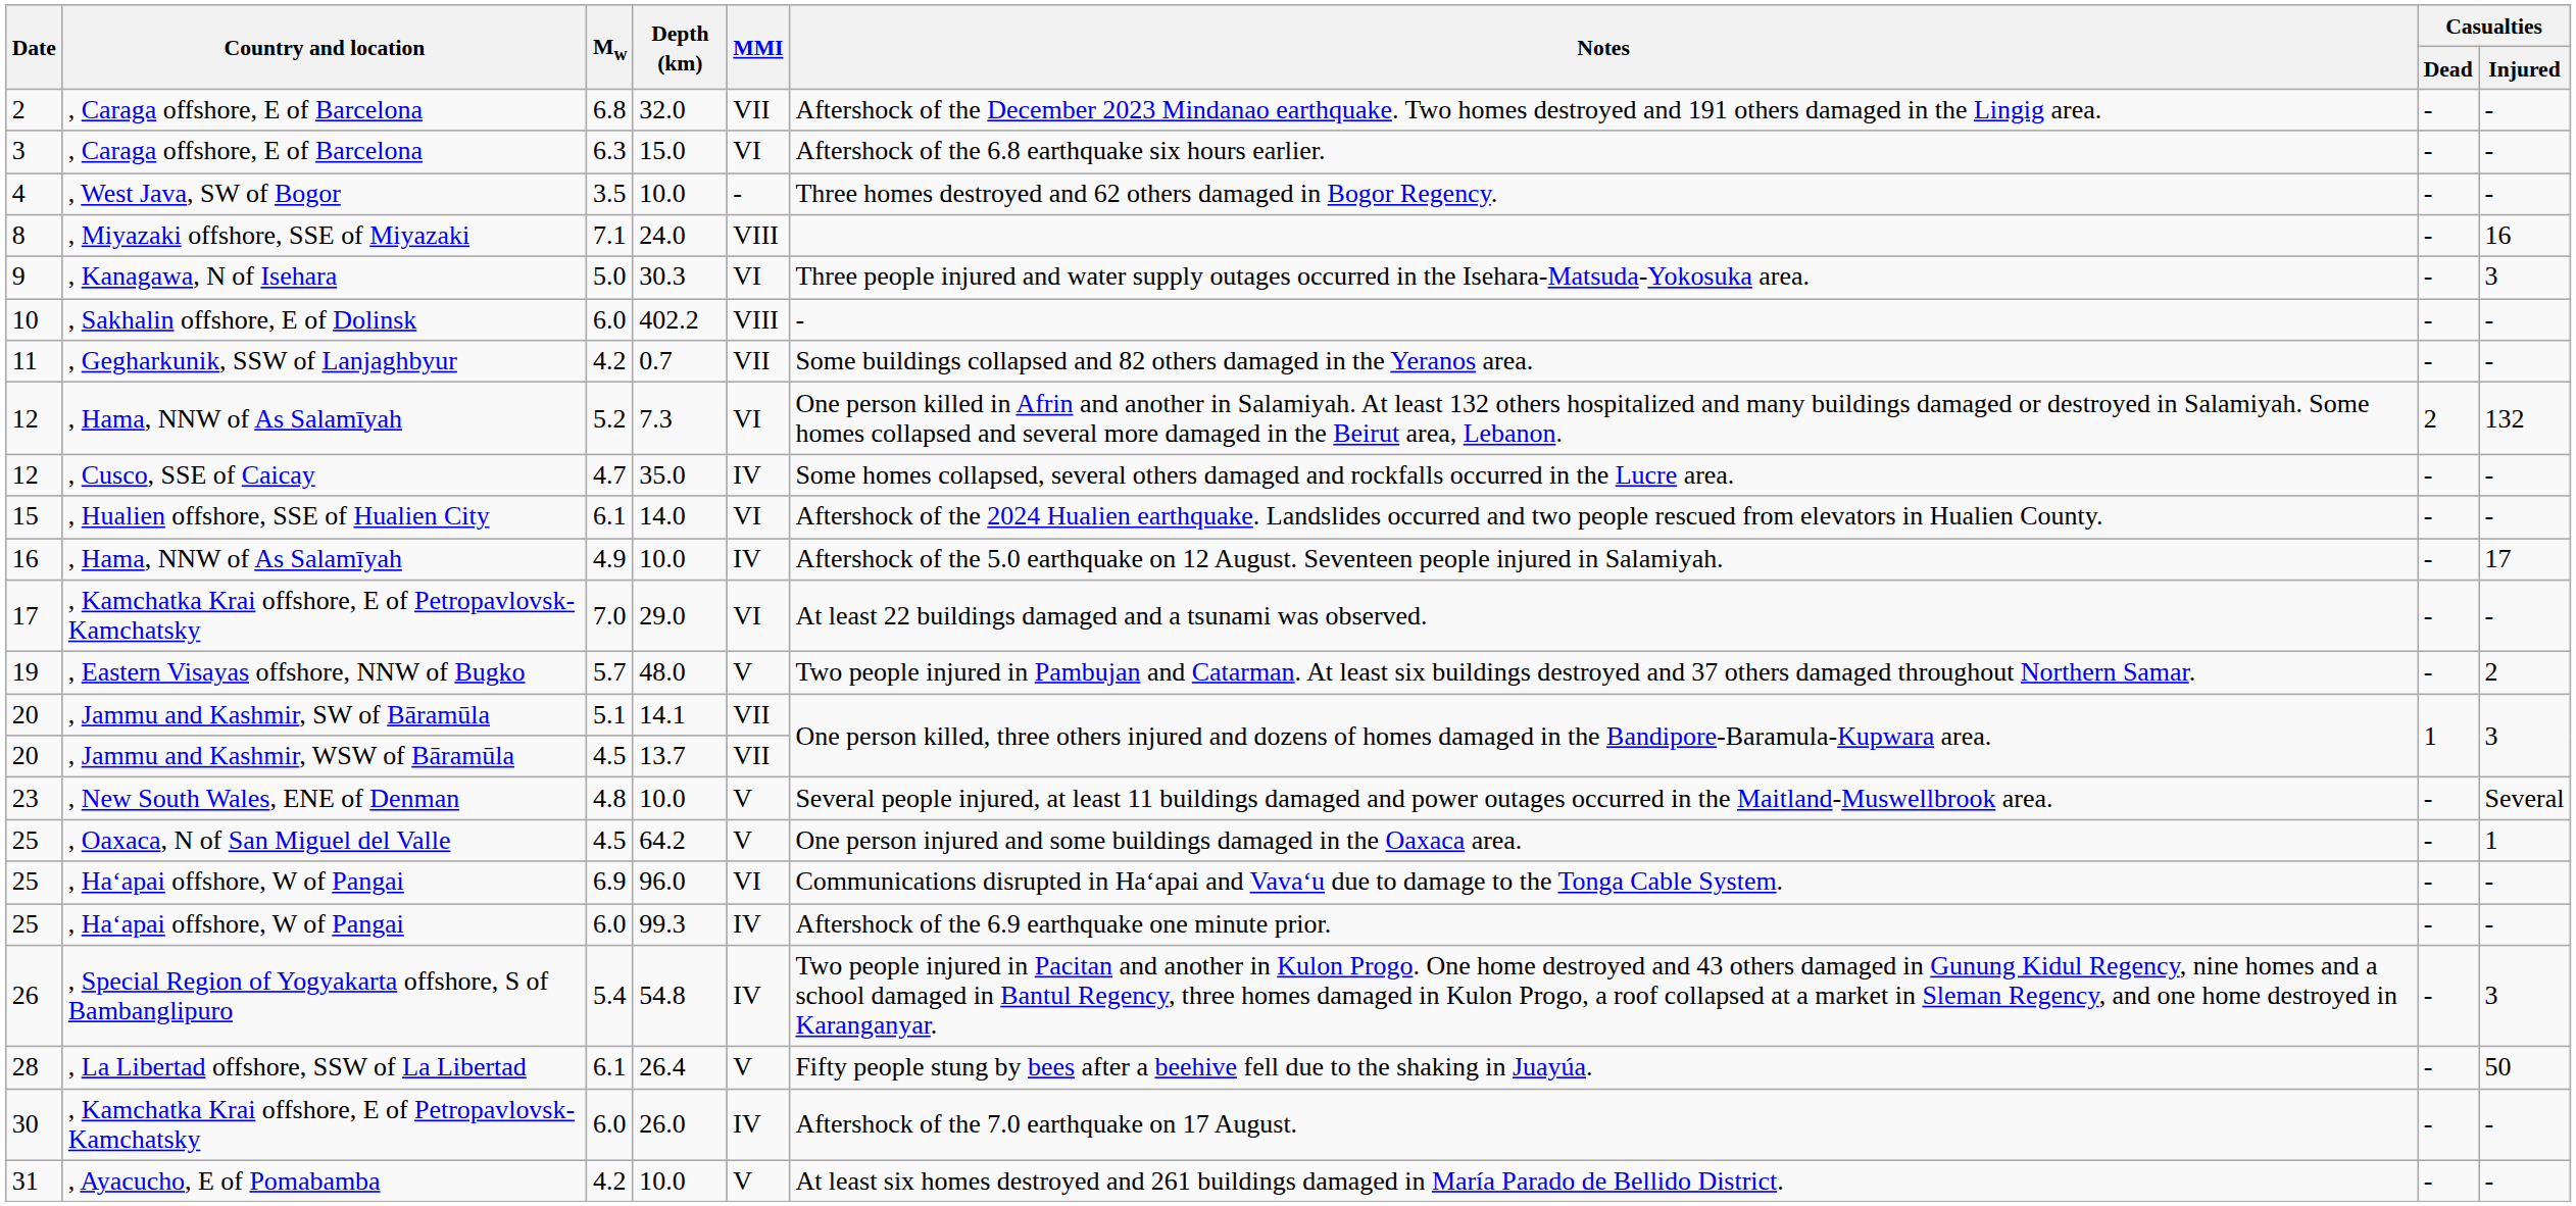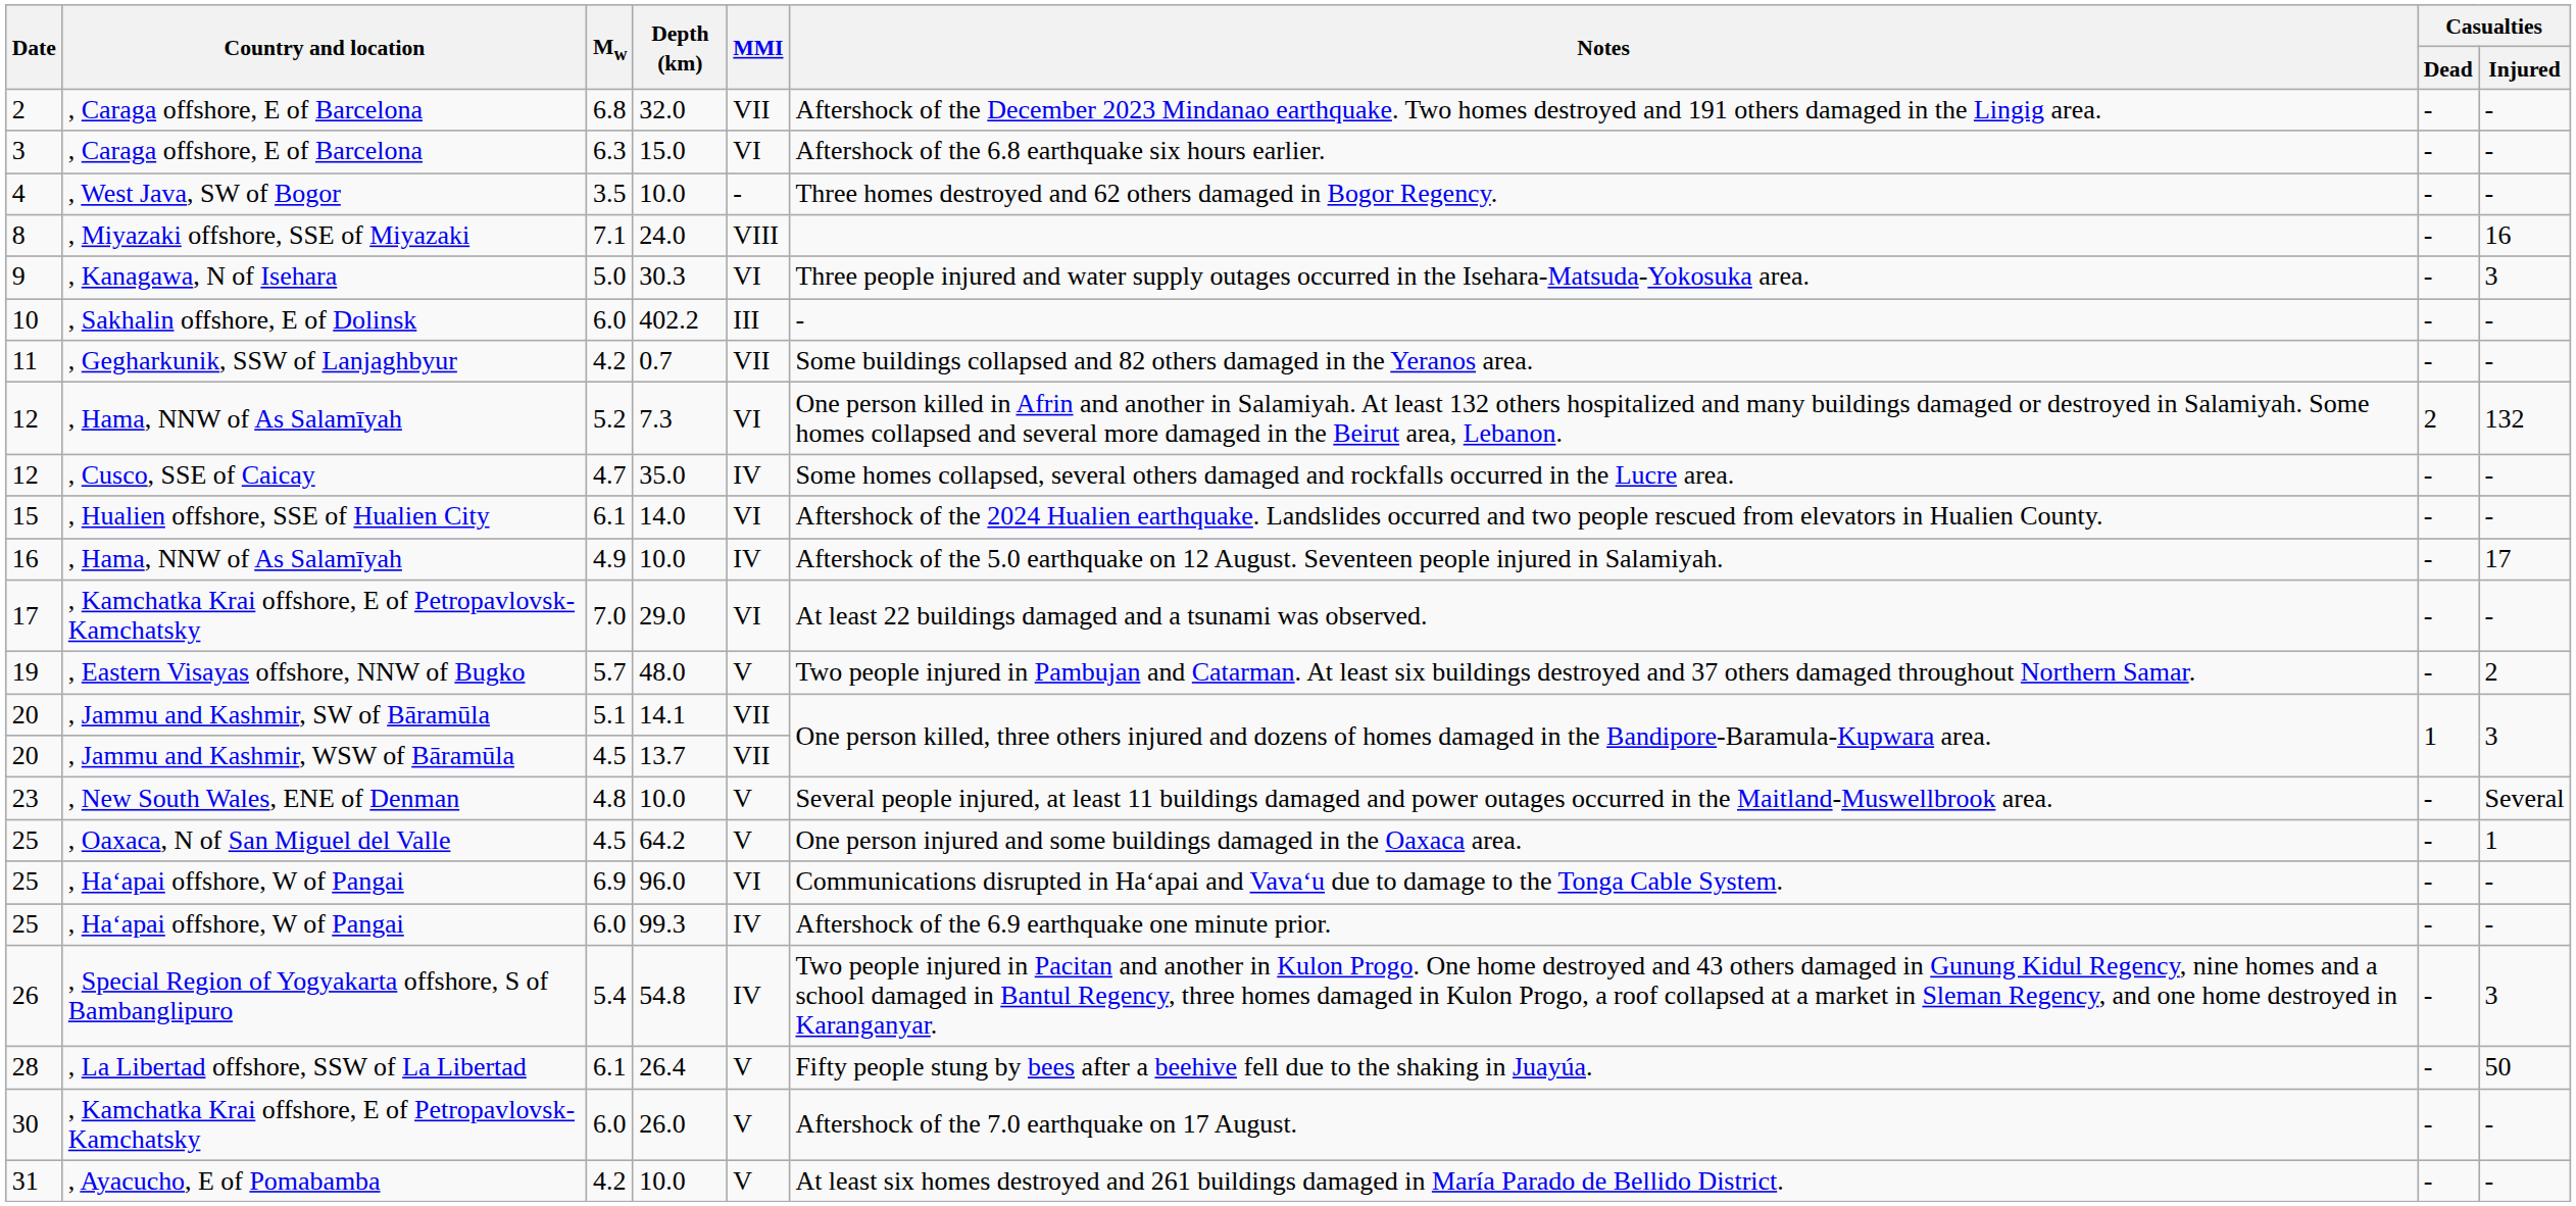402.2 | MMI: VIII -> III
26.0 | MMI: IV -> V
